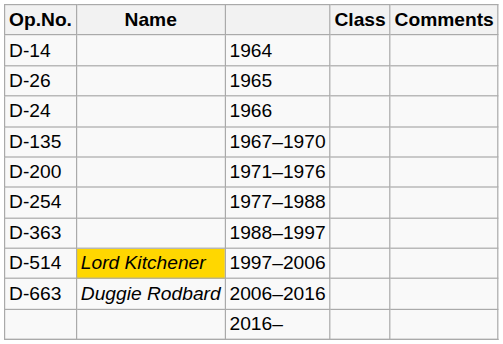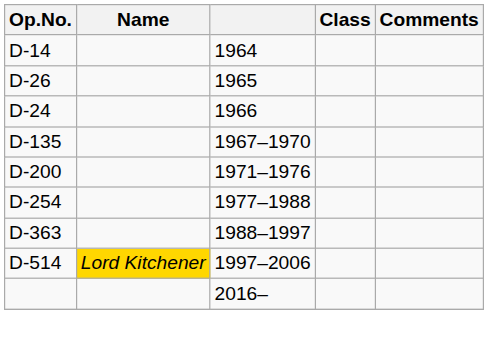- row: D-663 | Duggie Rodbard | 2006–2016
